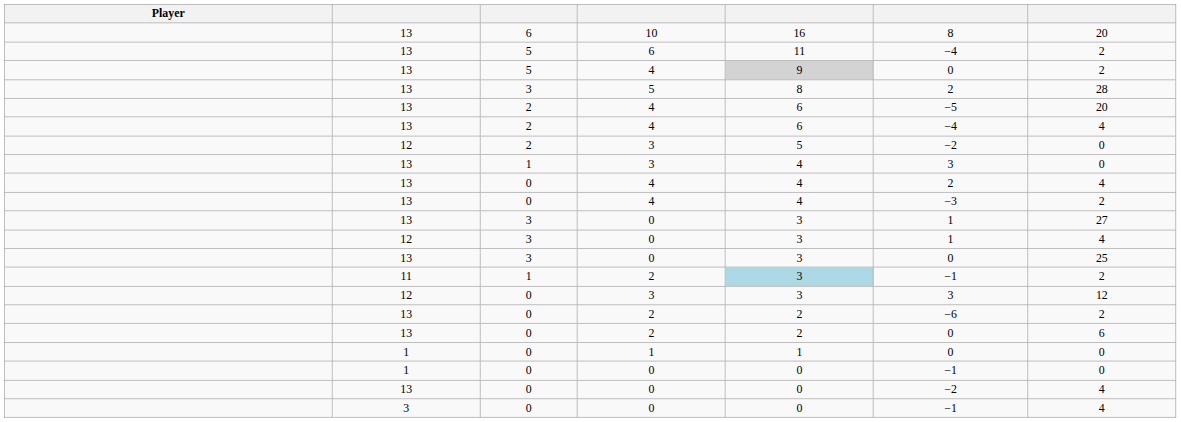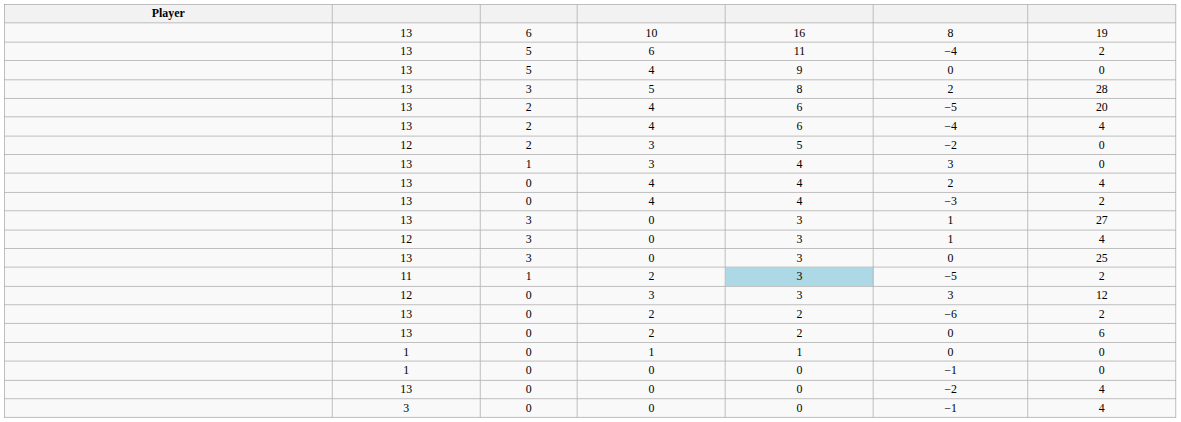10 | column 7: 20 -> 19
5 / 4 | column 5: lightgrey background -> no background
5 / 4 | column 7: 2 -> 0
1 / 2 | column 6: −1 -> −5
